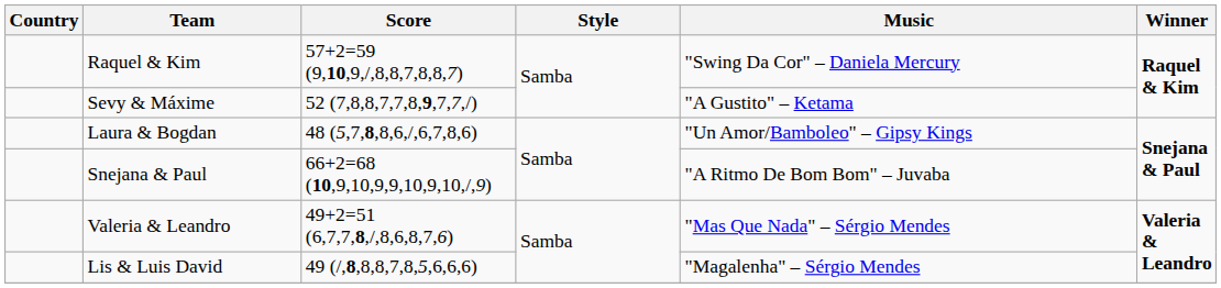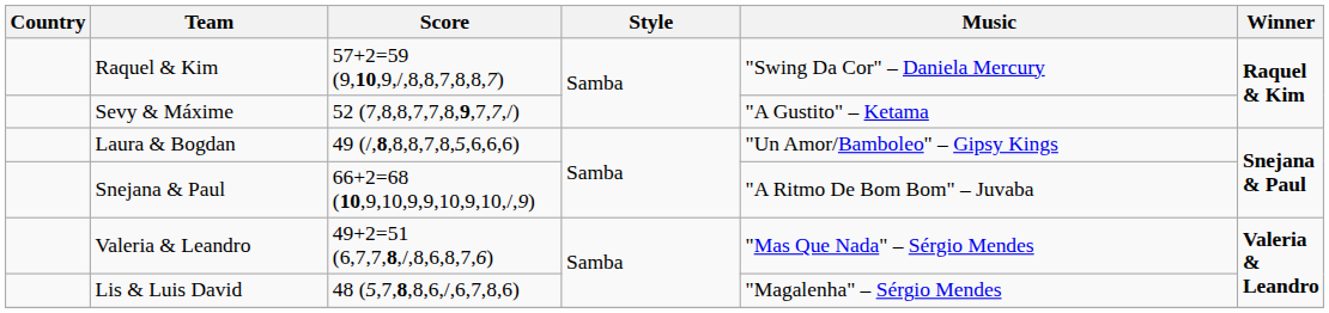Laura & Bogdan | Score: 48 (5,7,8,8,6,/,6,7,8,6) -> 49 (/,8,8,8,7,8,5,6,6,6)
Lis & Luis David | Score: 49 (/,8,8,8,7,8,5,6,6,6) -> 48 (5,7,8,8,6,/,6,7,8,6)
